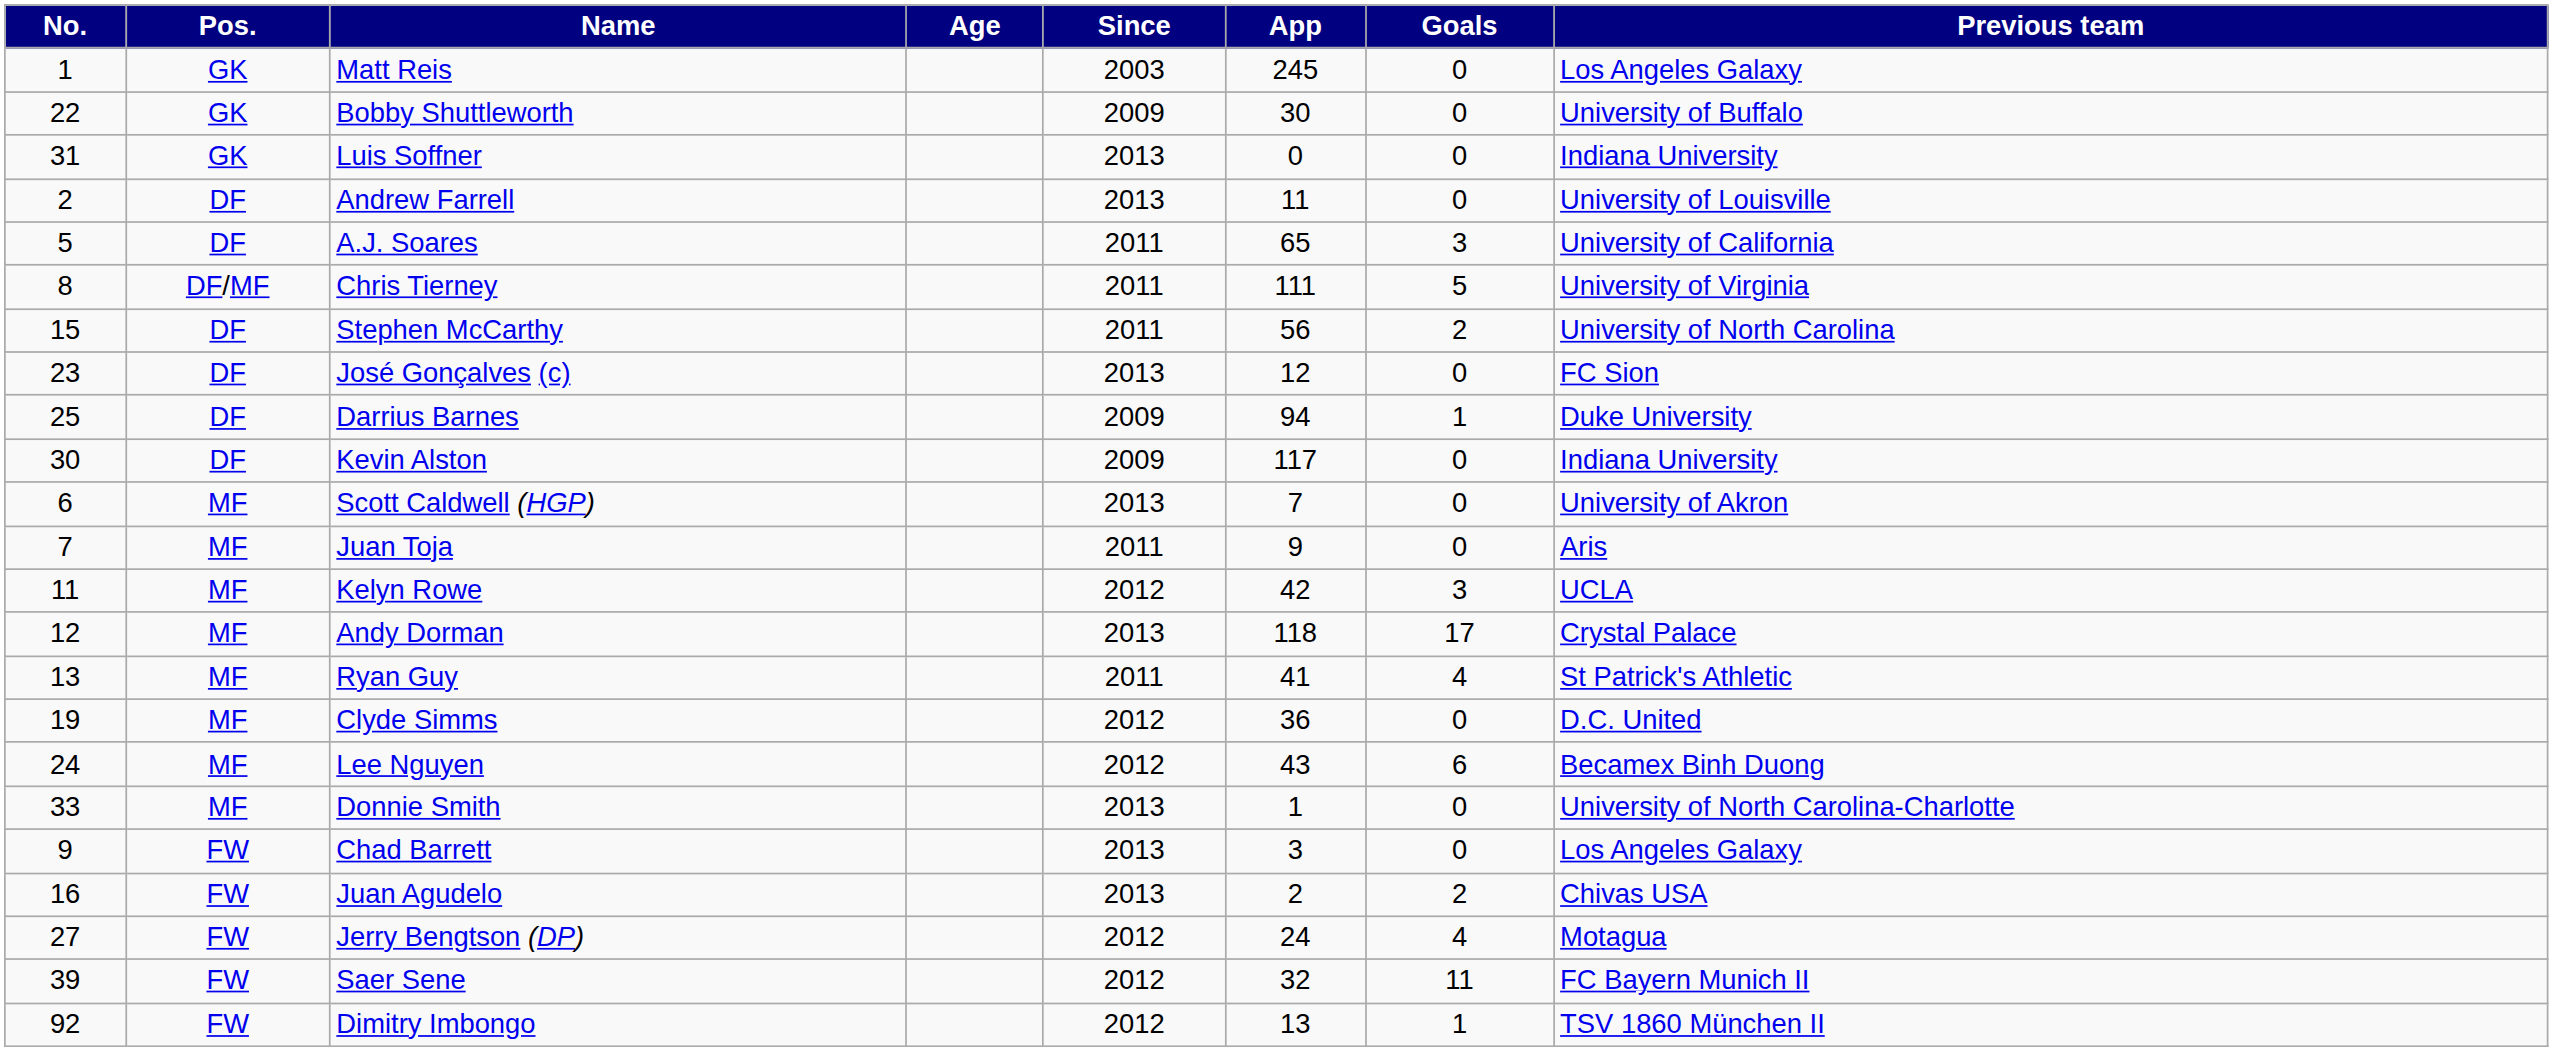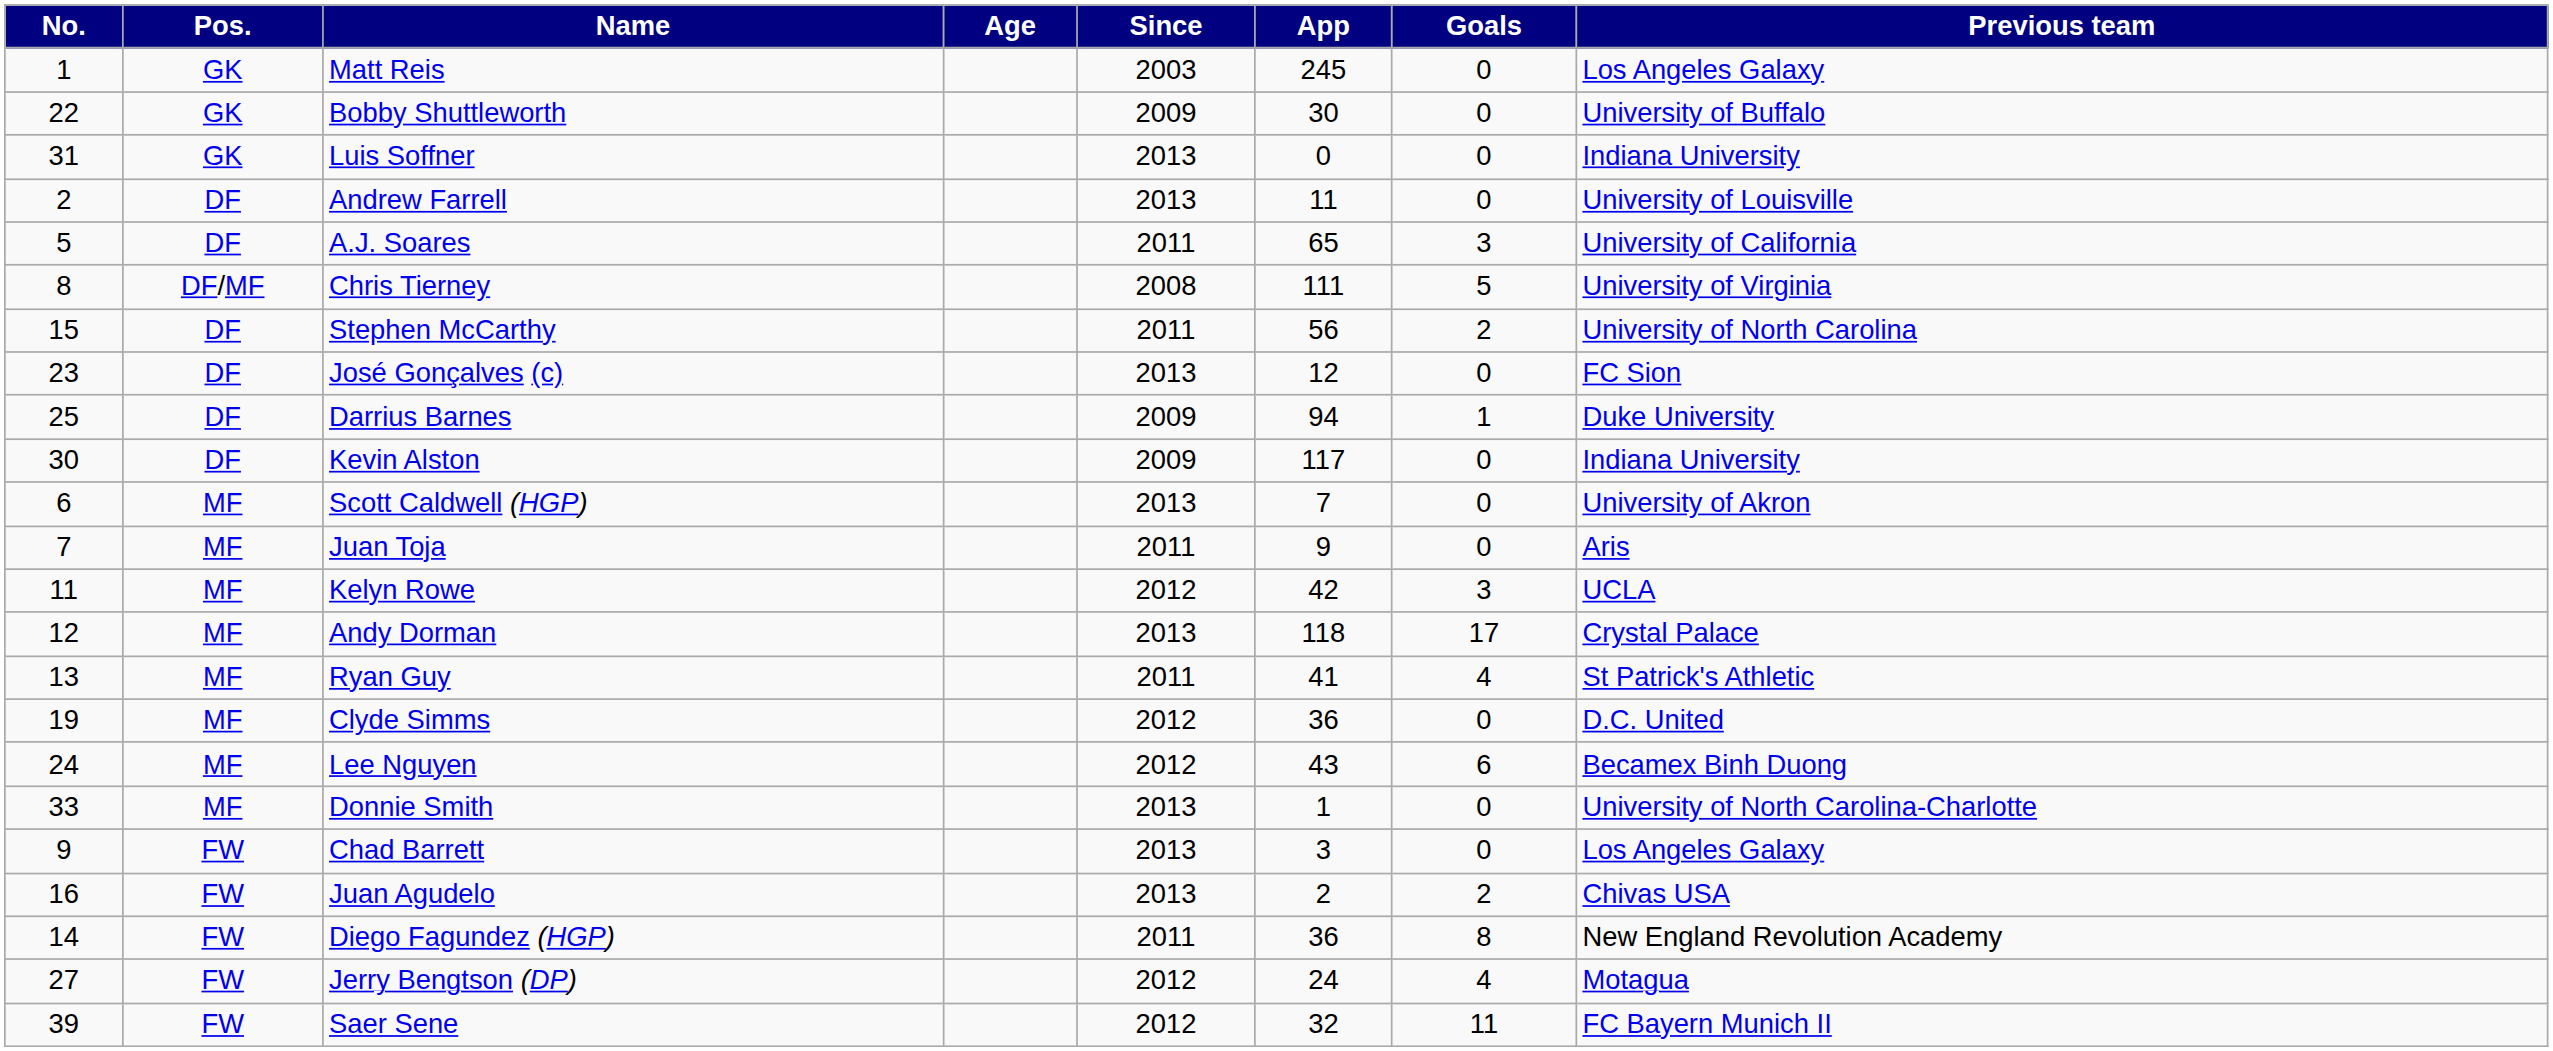Chris Tierney | Since: 2011 -> 2008
+ row: 14 | FW | Diego Fagundez (HGP) | 2011 | 36 | 8 | New England Revolution Academy
- row: 92 | FW | Dimitry Imbongo | 2012 | 13 | 1 | TSV 1860 München II
